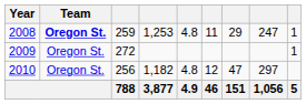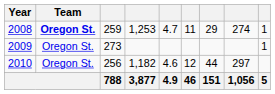2008 | column 5: 4.8 -> 4.7
2008 | column 8: 247 -> 274
2009 | column 3: 272 -> 273
2010 | column 5: 4.8 -> 4.6
2010 | column 7: 47 -> 44
